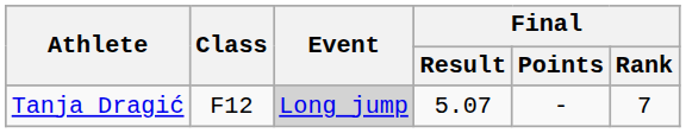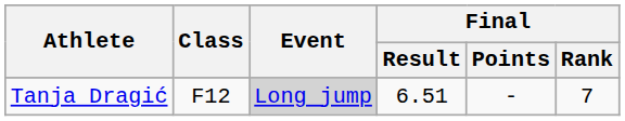Tanja Dragić | Final / Result: 5.07 -> 6.51
